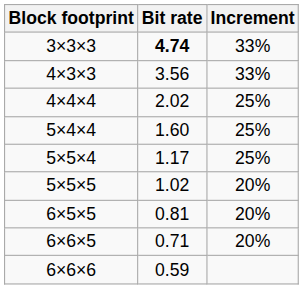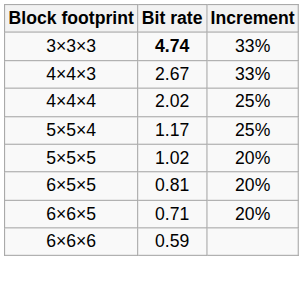- row: 4×3×3 | 3.56 | 33%
+ row: 4×4×3 | 2.67 | 33%
- row: 5×4×4 | 1.60 | 25%
